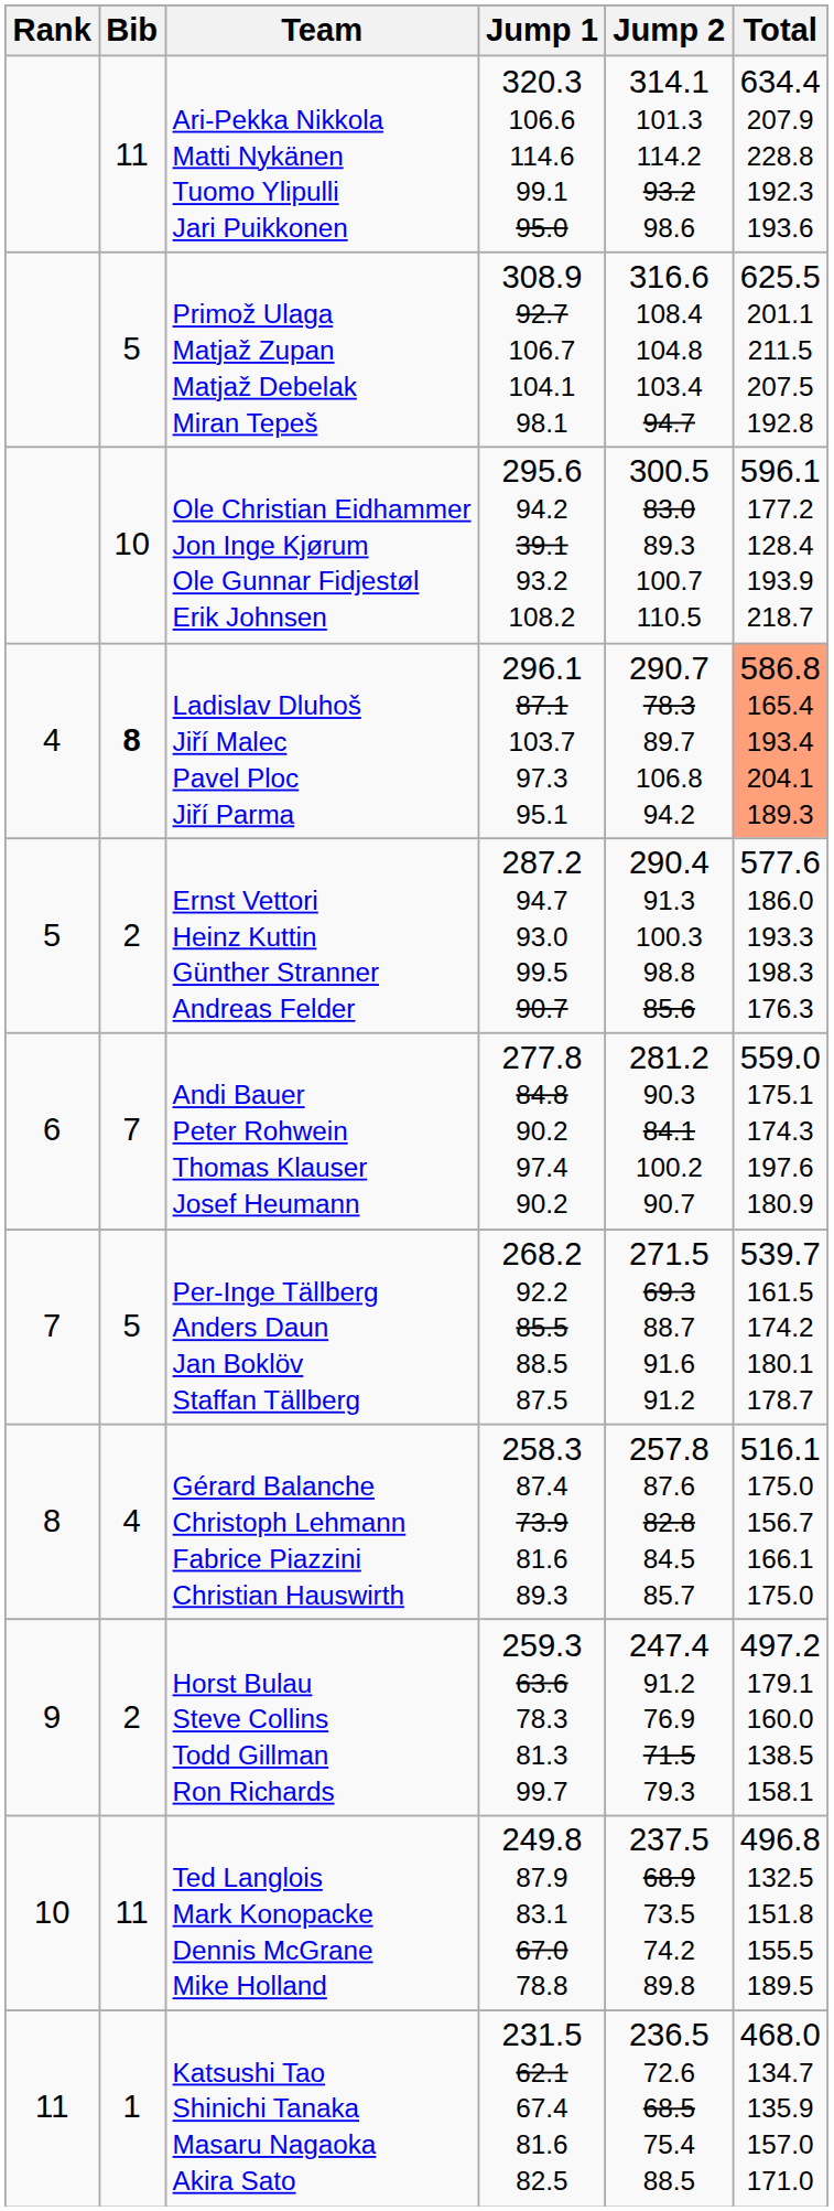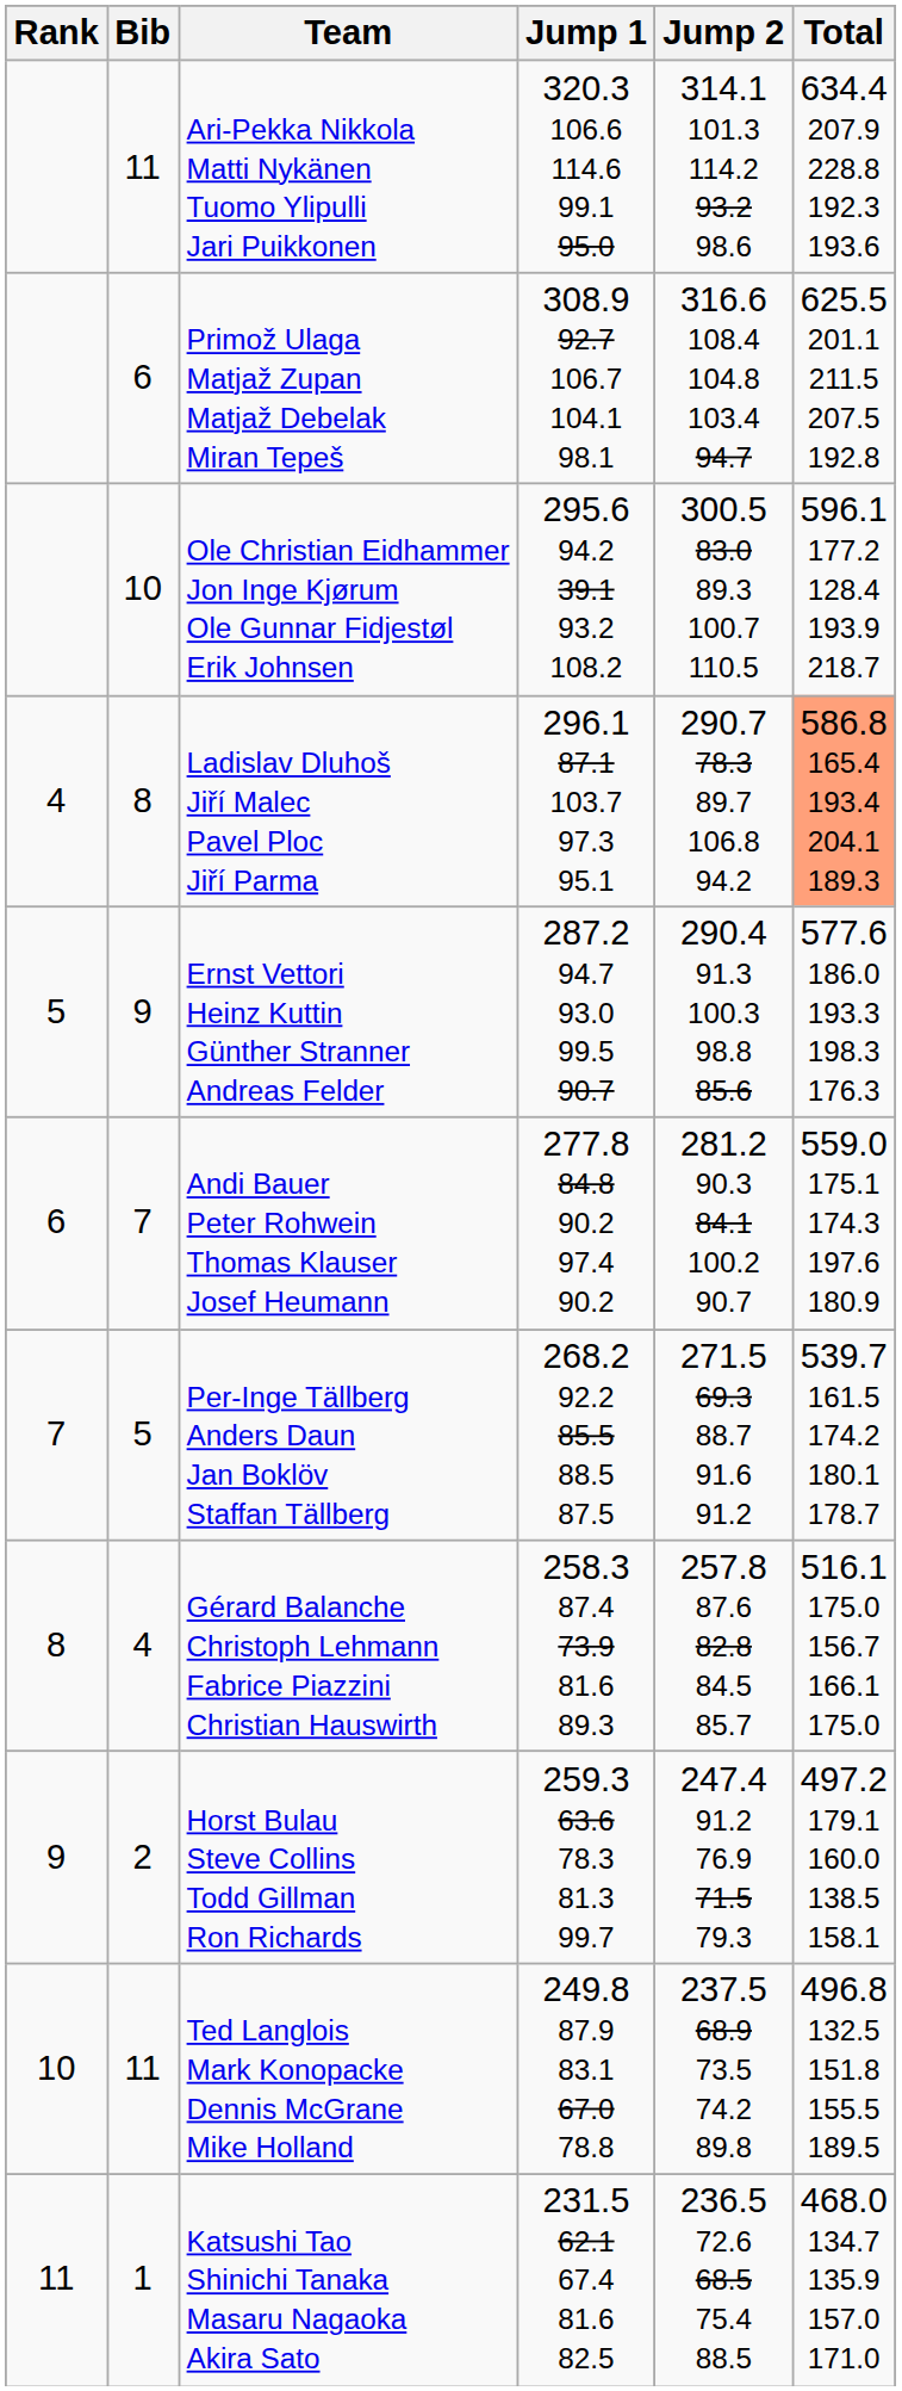Primož Ulaga Matjaž Zupan Matjaž Debelak Miran Tepeš | Bib: 5 -> 6
Ladislav Dluhoš Jiří Malec Pavel Ploc Jiří Parma | Bib: bold -> normal
Ernst Vettori Heinz Kuttin Günther Stranner Andreas Felder | Bib: 2 -> 9
